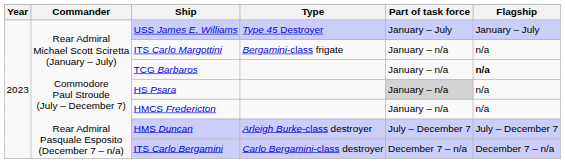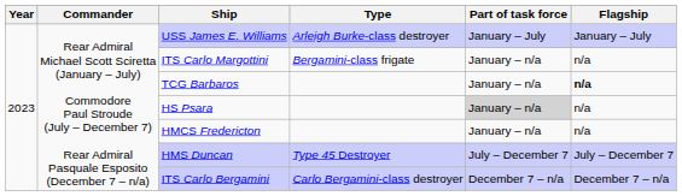USS James E. Williams | Type: Type 45 Destroyer -> Arleigh Burke-class destroyer
HMS Duncan | Type: Arleigh Burke-class destroyer -> Type 45 Destroyer
